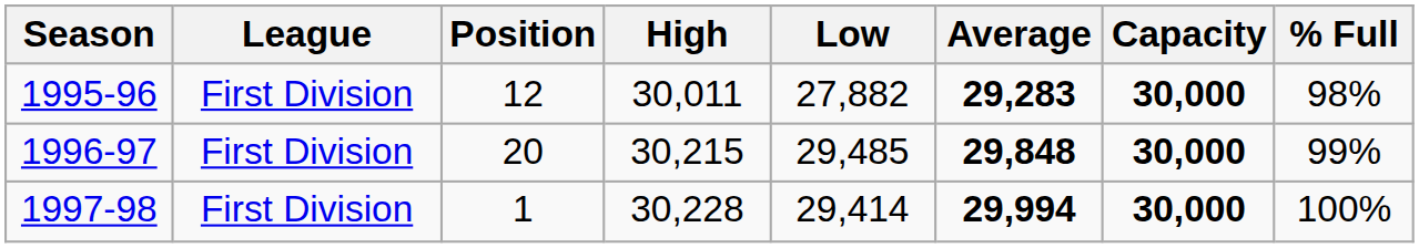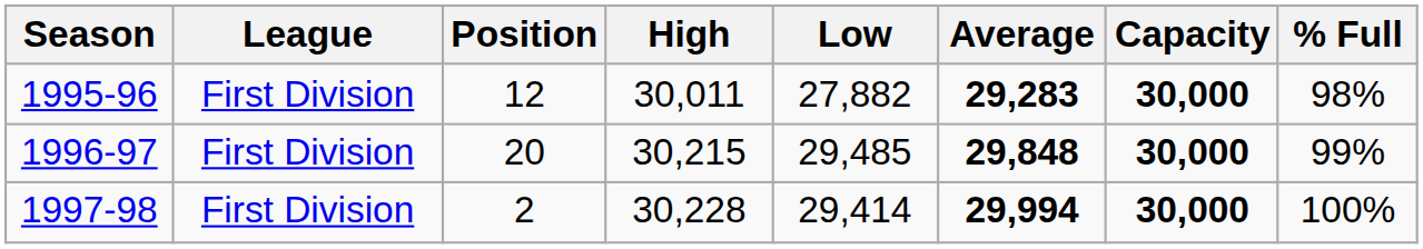1997-98 | Position: 1 -> 2
